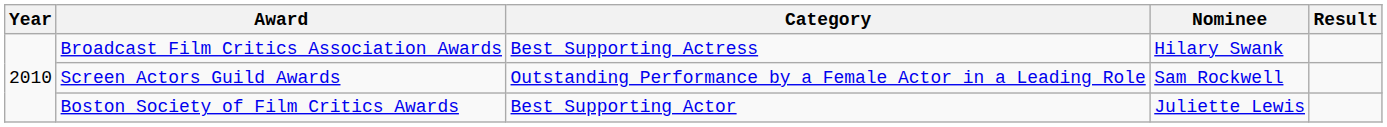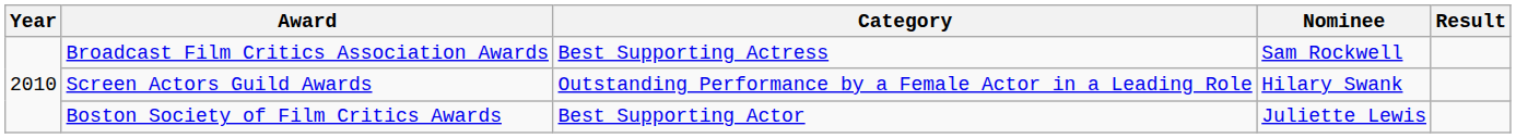Broadcast Film Critics Association Awards | Nominee: Hilary Swank -> Sam Rockwell
Screen Actors Guild Awards | Nominee: Sam Rockwell -> Hilary Swank
